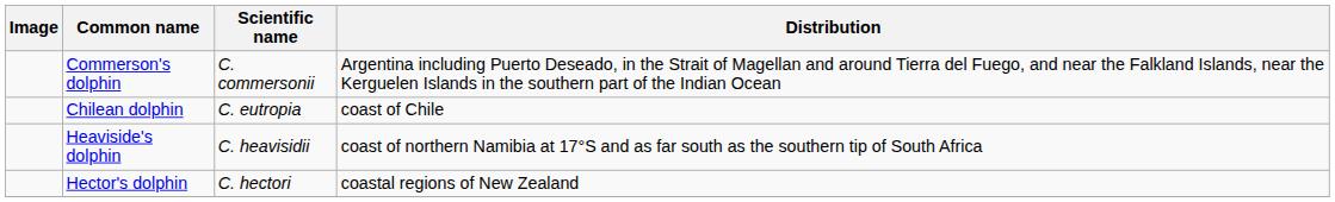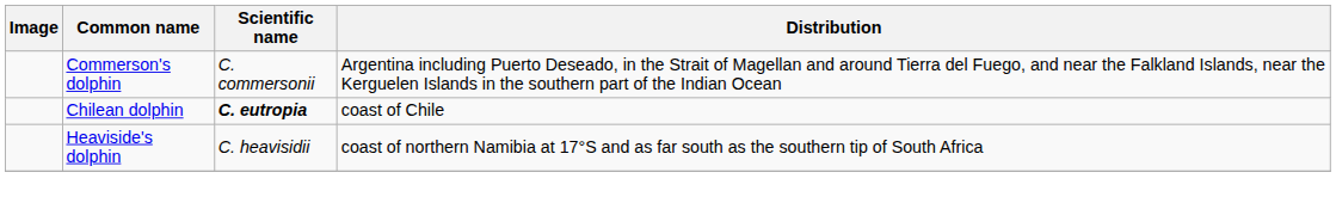Chilean dolphin | Scientific name: normal -> bold
- row: Hector's dolphin | C. hectori | coastal regions of New Zealand
